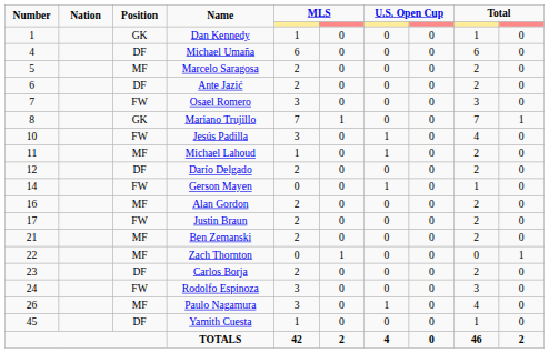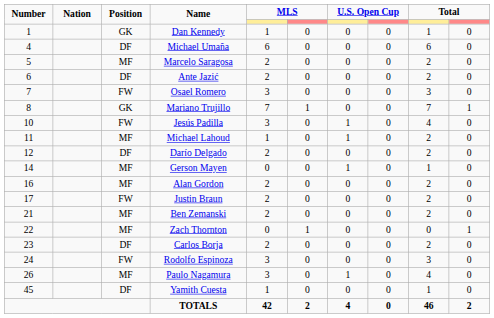Gerson Mayen | Position: FW -> MF
